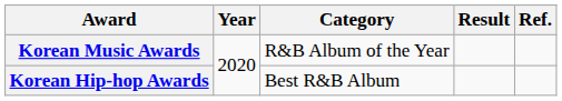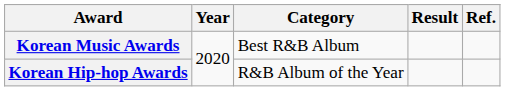Korean Music Awards | Category: R&B Album of the Year -> Best R&B Album
Korean Hip-hop Awards | Category: Best R&B Album -> R&B Album of the Year
